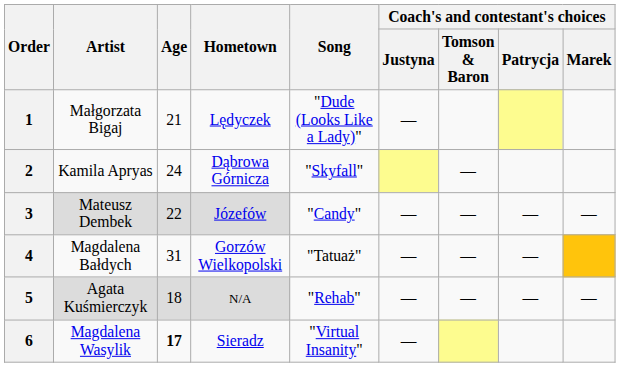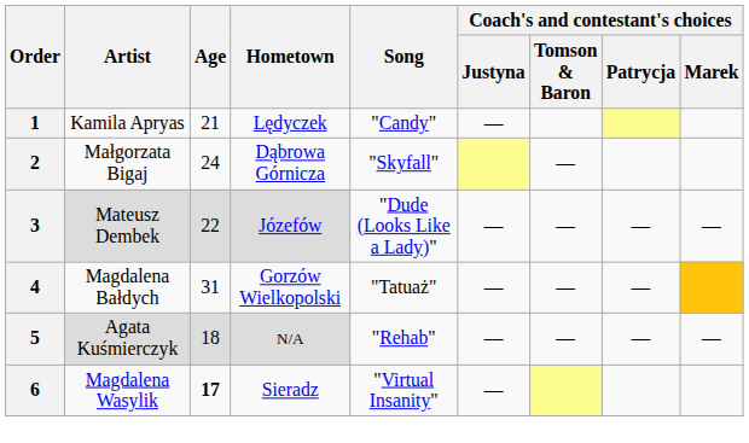1 | Artist: Małgorzata Bigaj -> Kamila Apryas
1 | Song: "Dude (Looks Like a Lady)" -> "Candy"
2 | Artist: Kamila Apryas -> Małgorzata Bigaj
3 | Song: "Candy" -> "Dude (Looks Like a Lady)"
